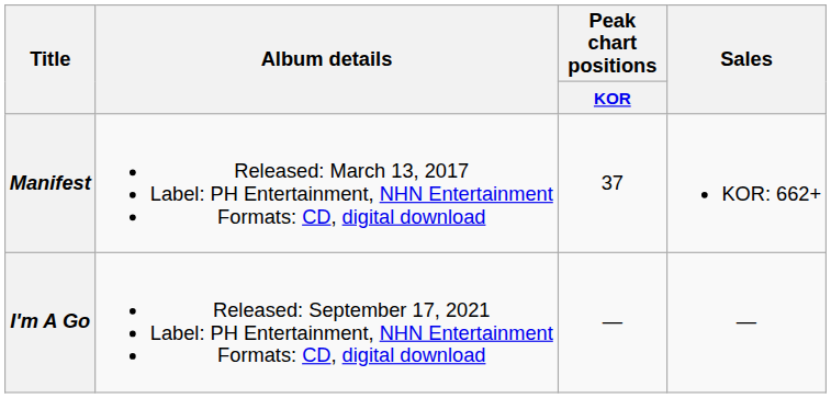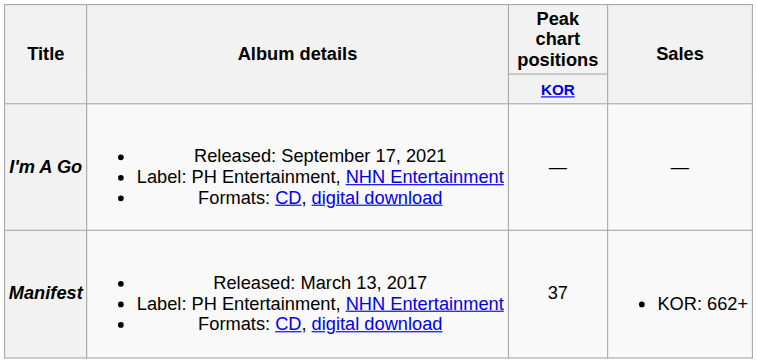rows swapped: Manifest <-> I'm A Go
